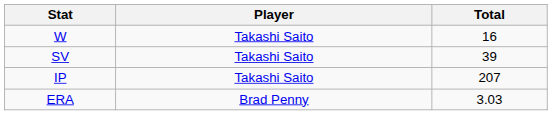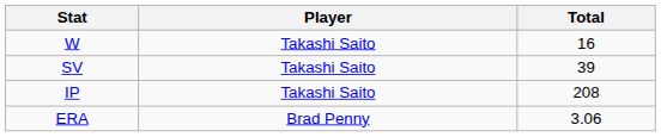IP | Total: 207 -> 208
ERA | Total: 3.03 -> 3.06
